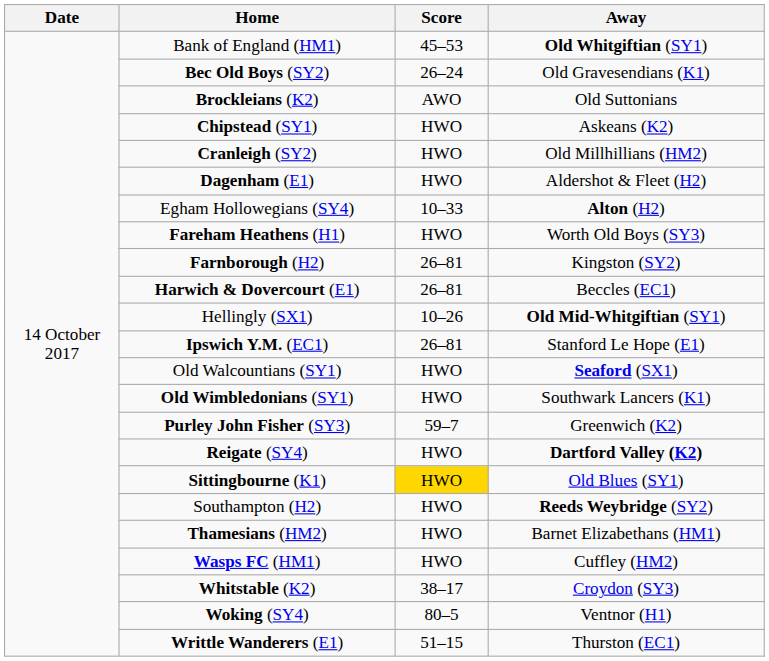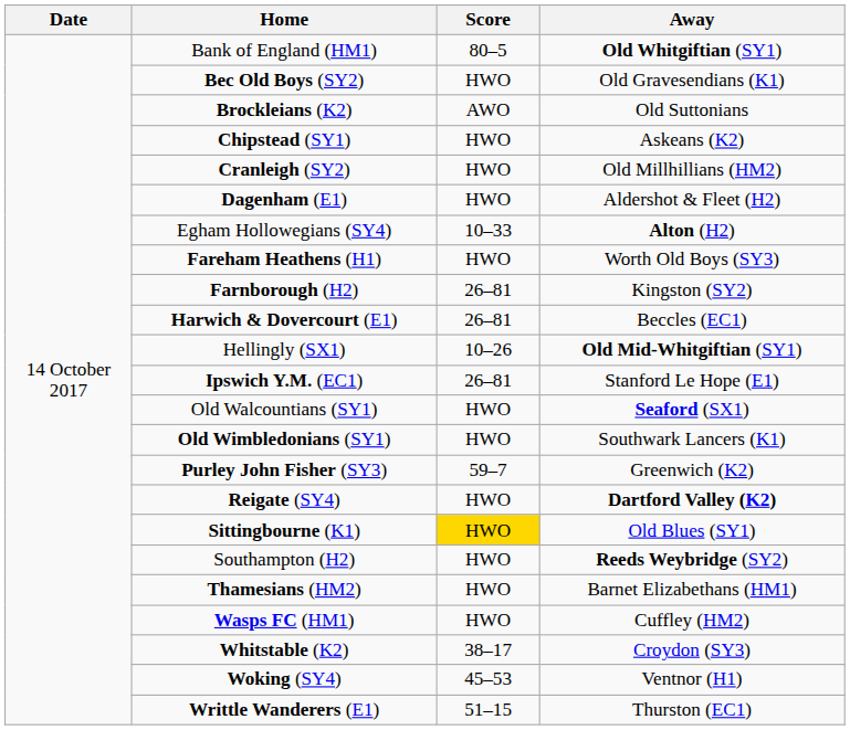Bank of England (HM1) | Score: 45–53 -> 80–5
Bec Old Boys (SY2) | Score: 26–24 -> HWO
Woking (SY4) | Score: 80–5 -> 45–53
